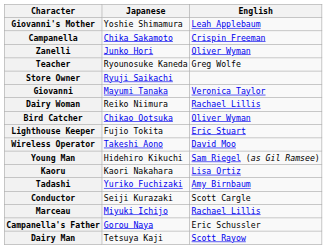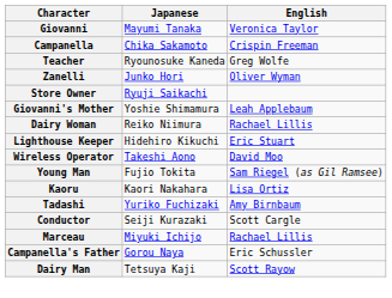rows swapped: Giovanni <-> Giovanni's Mother
rows swapped: Zanelli <-> Teacher
- row: Bird Catcher | Chikao Ootsuka | Oliver Wyman
Lighthouse Keeper | Japanese: Fujio Tokita -> Hidehiro Kikuchi
Young Man | Japanese: Hidehiro Kikuchi -> Fujio Tokita
